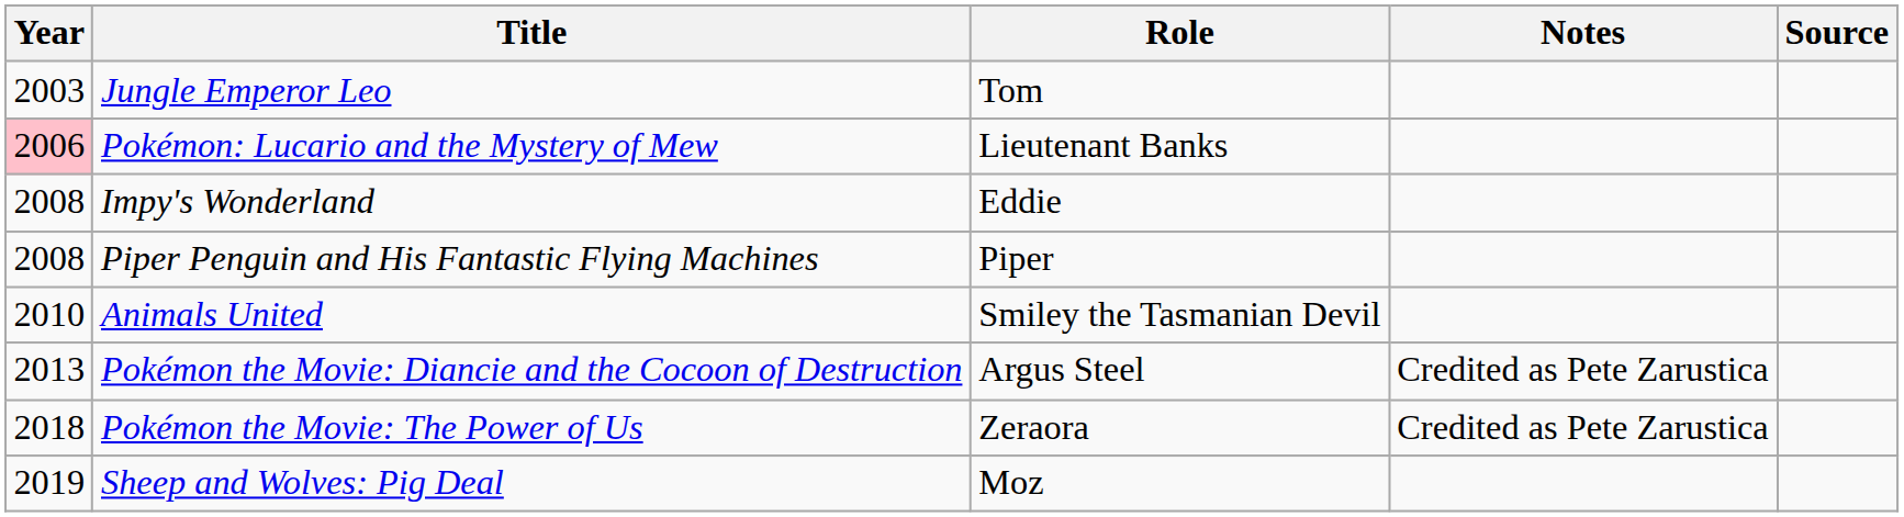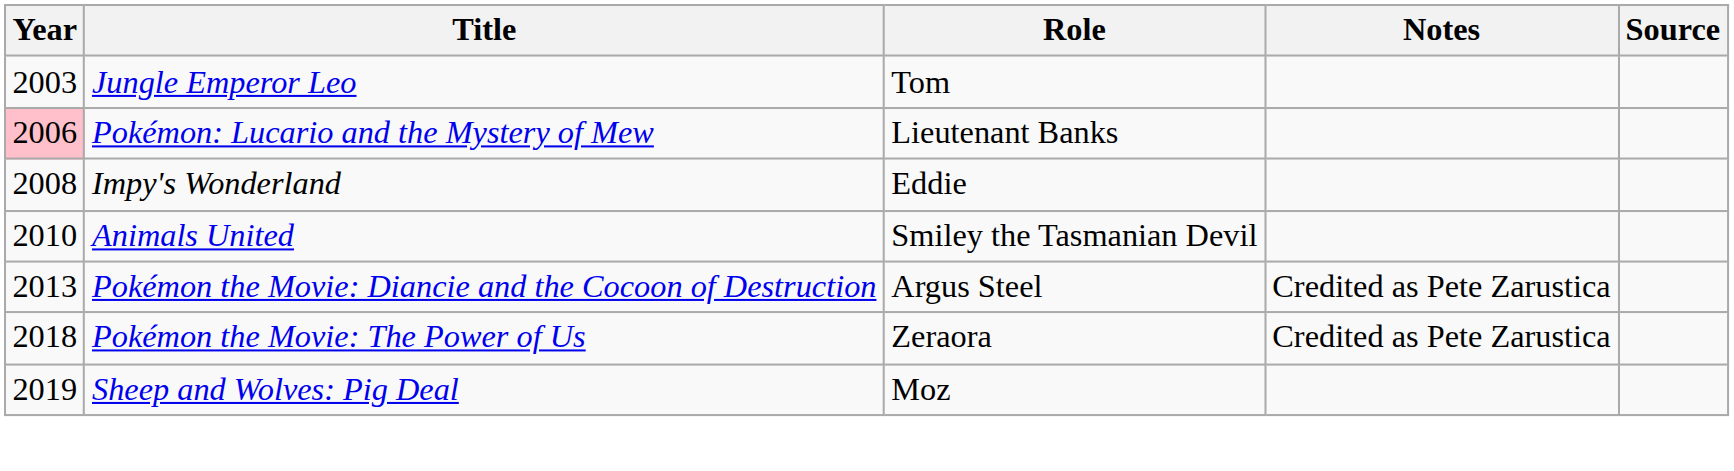- row: 2008 | Piper Penguin and His Fantastic Flying Machines | Piper
